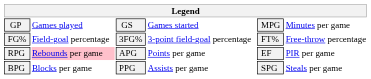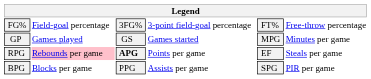rows swapped: GP <-> FG%
RPG | column 3: normal -> bold
RPG | column 6: PIR per game -> Steals per game
BPG | column 6: Steals per game -> PIR per game
